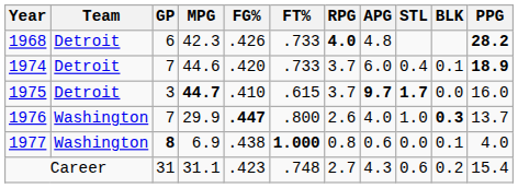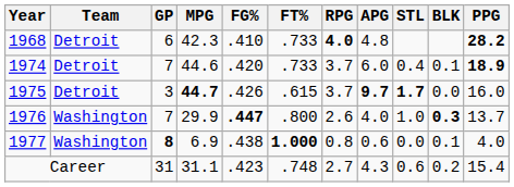1968 | FG%: .426 -> .410
1975 | FG%: .410 -> .426
